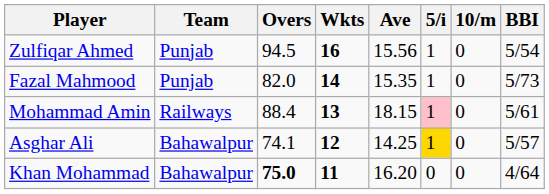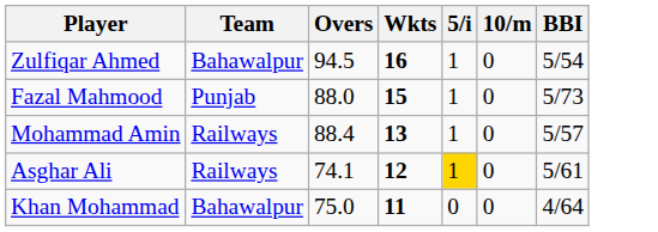- column: Ave | 15.56 | 15.35 | 18.15 | 14.25 | 16.20
Zulfiqar Ahmed | Team: Punjab -> Bahawalpur
Fazal Mahmood | Overs: 82.0 -> 88.0
Fazal Mahmood | Wkts: 14 -> 15
Mohammad Amin | 5/i: pink background -> no background
Mohammad Amin | BBI: 5/61 -> 5/57
Asghar Ali | Team: Bahawalpur -> Railways
Asghar Ali | BBI: 5/57 -> 5/61
Khan Mohammad | Overs: bold -> normal
